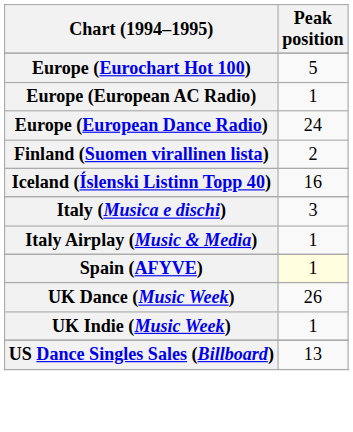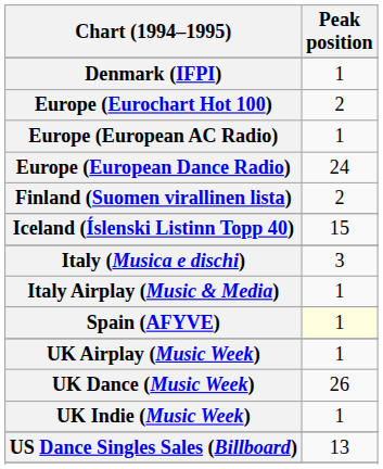+ row: Denmark (IFPI) | 1
Europe (Eurochart Hot 100) | Peak position: 5 -> 2
Iceland (Íslenski Listinn Topp 40) | Peak position: 16 -> 15
+ row: UK Airplay (Music Week) | 1
